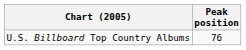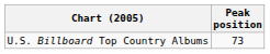U.S. Billboard Top Country Albums | Peak position: 76 -> 73
